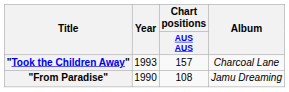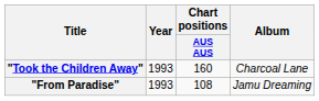"Took the Children Away" | Chart positions / AUS AUS: 157 -> 160
"From Paradise" | Year: 1990 -> 1993
